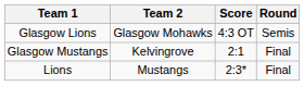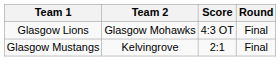Glasgow Lions | Round: Semis -> Final
- row: Lions | Mustangs | 2:3* | Final
